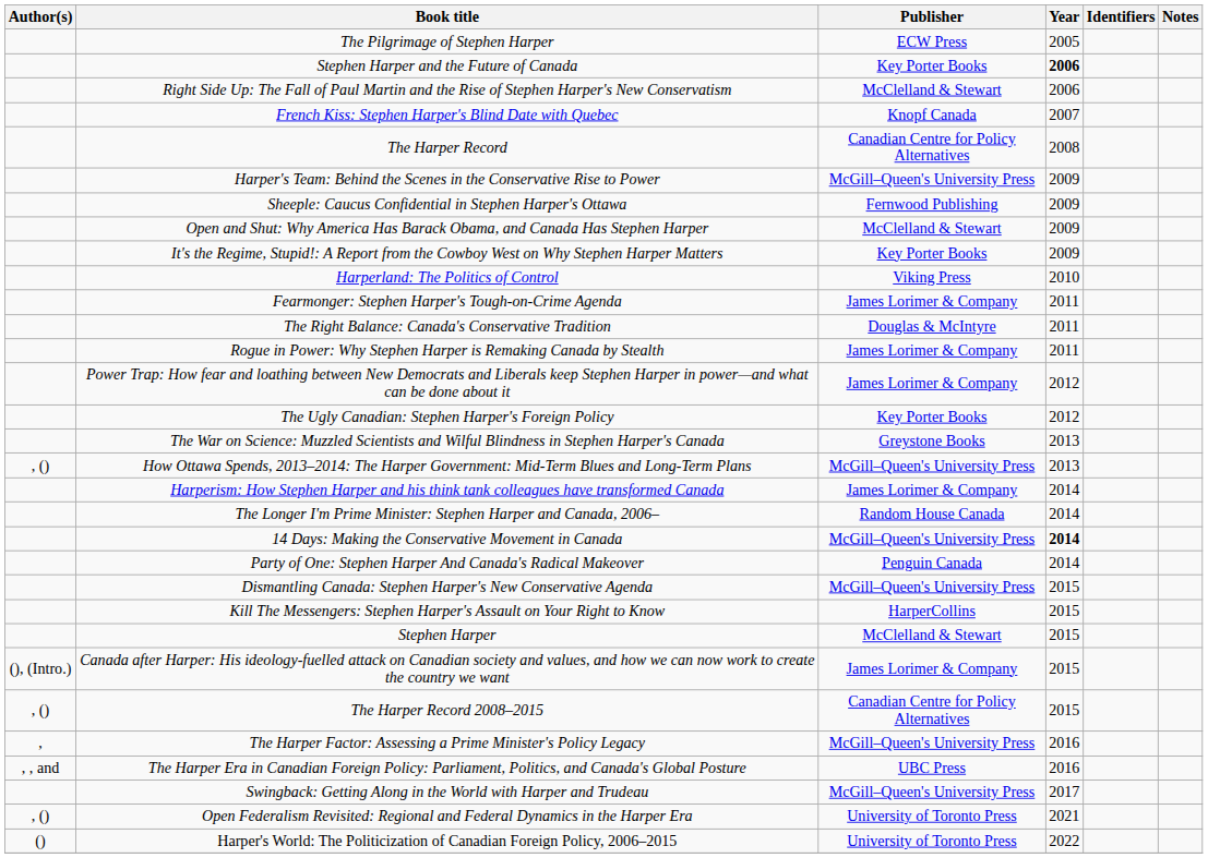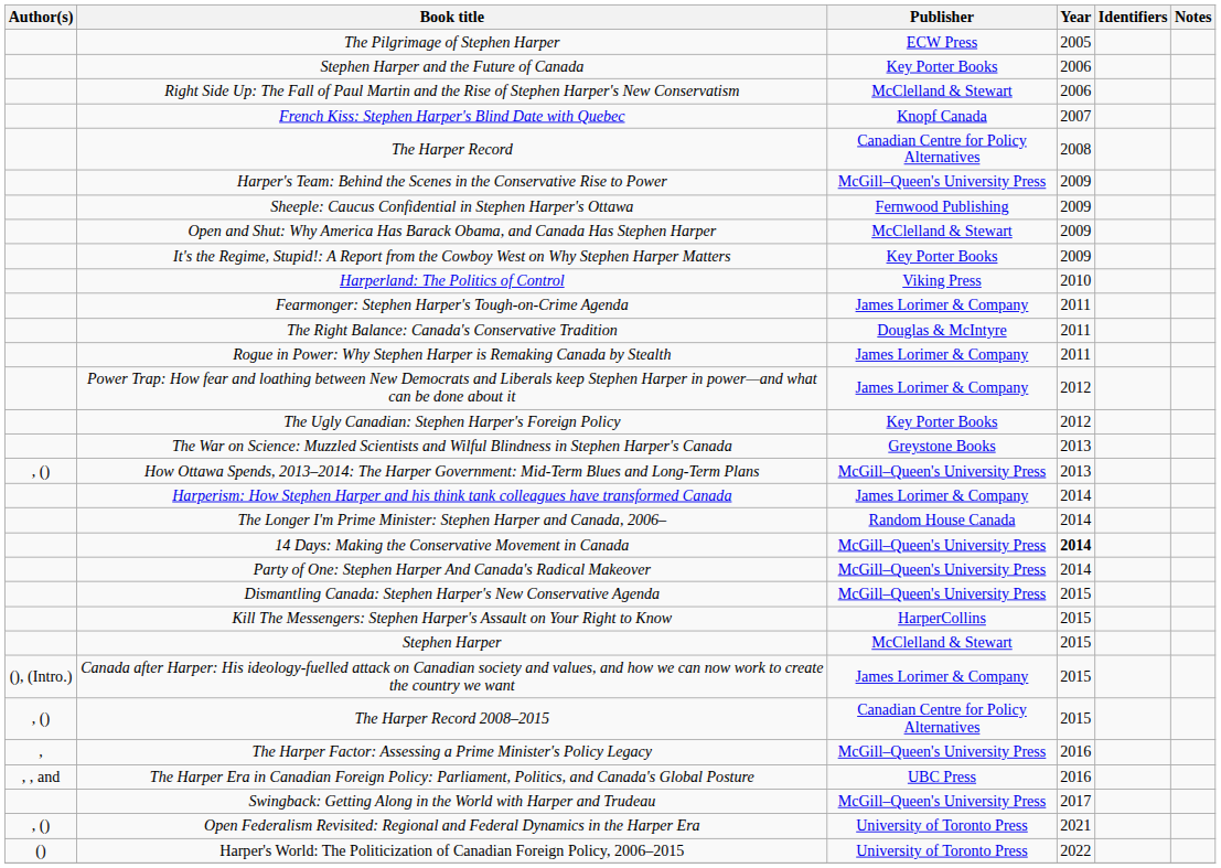Stephen Harper and the Future of Canada | Year: bold -> normal
Party of One: Stephen Harper And Canada's Radical Makeover | Publisher: Penguin Canada -> McGill–Queen's University Press
